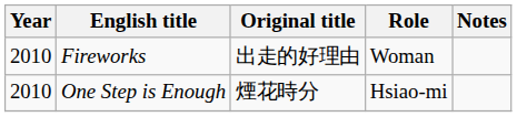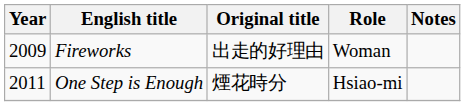Fireworks | Year: 2010 -> 2009
One Step is Enough | Year: 2010 -> 2011
